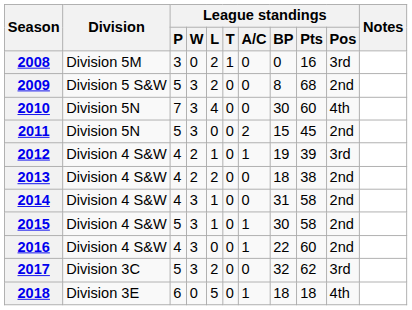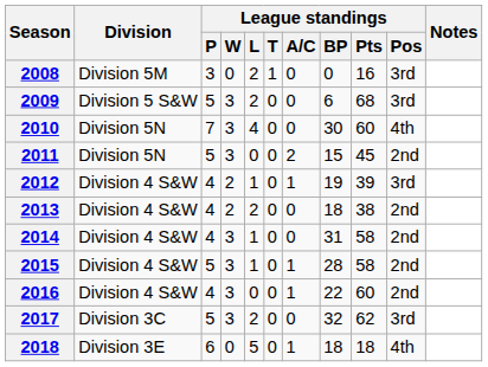2009 | League standings / BP: 8 -> 6
2009 | League standings / Pos: 2nd -> 3rd
2015 | League standings / BP: 30 -> 28
